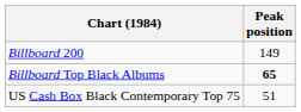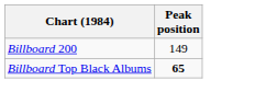- row: US Cash Box Black Contemporary Top 75 | 51
